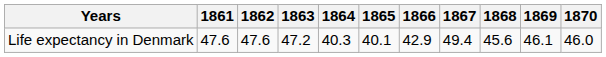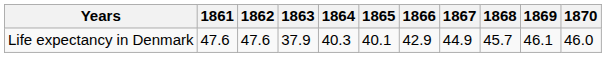Life expectancy in Denmark | 1863: 47.2 -> 37.9
Life expectancy in Denmark | 1867: 49.4 -> 44.9
Life expectancy in Denmark | 1868: 45.6 -> 45.7
